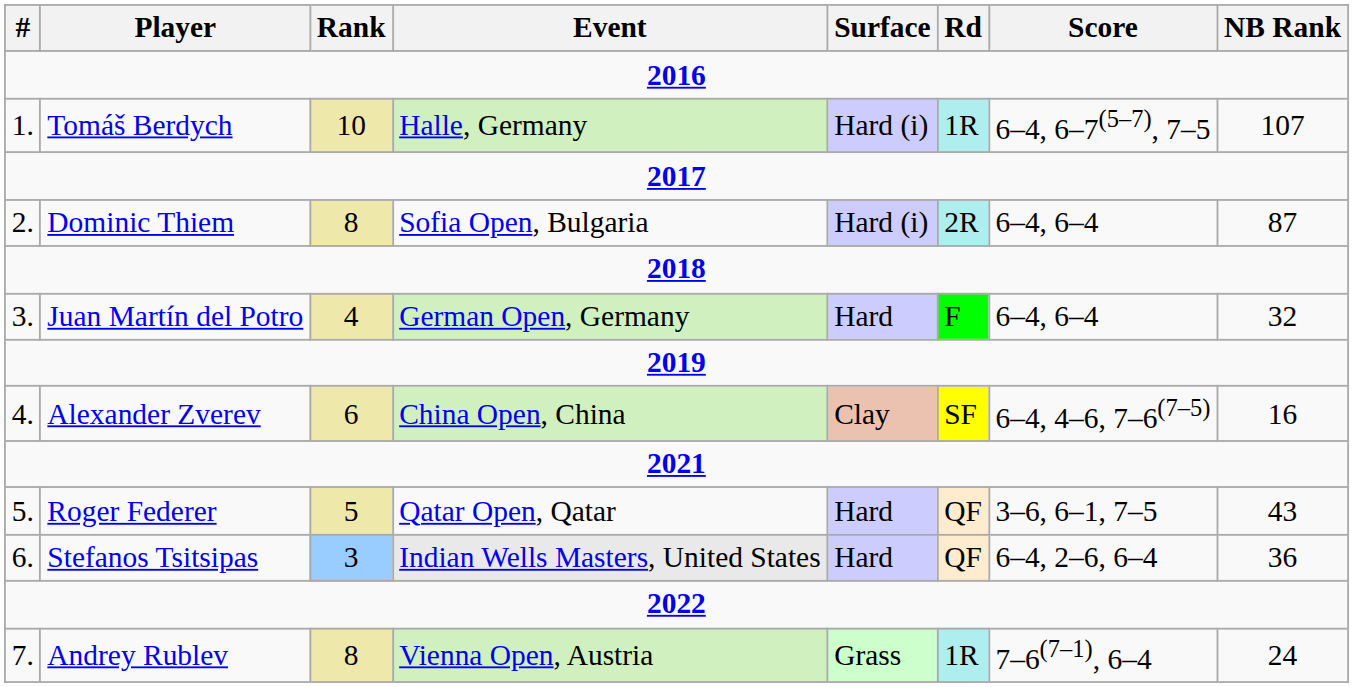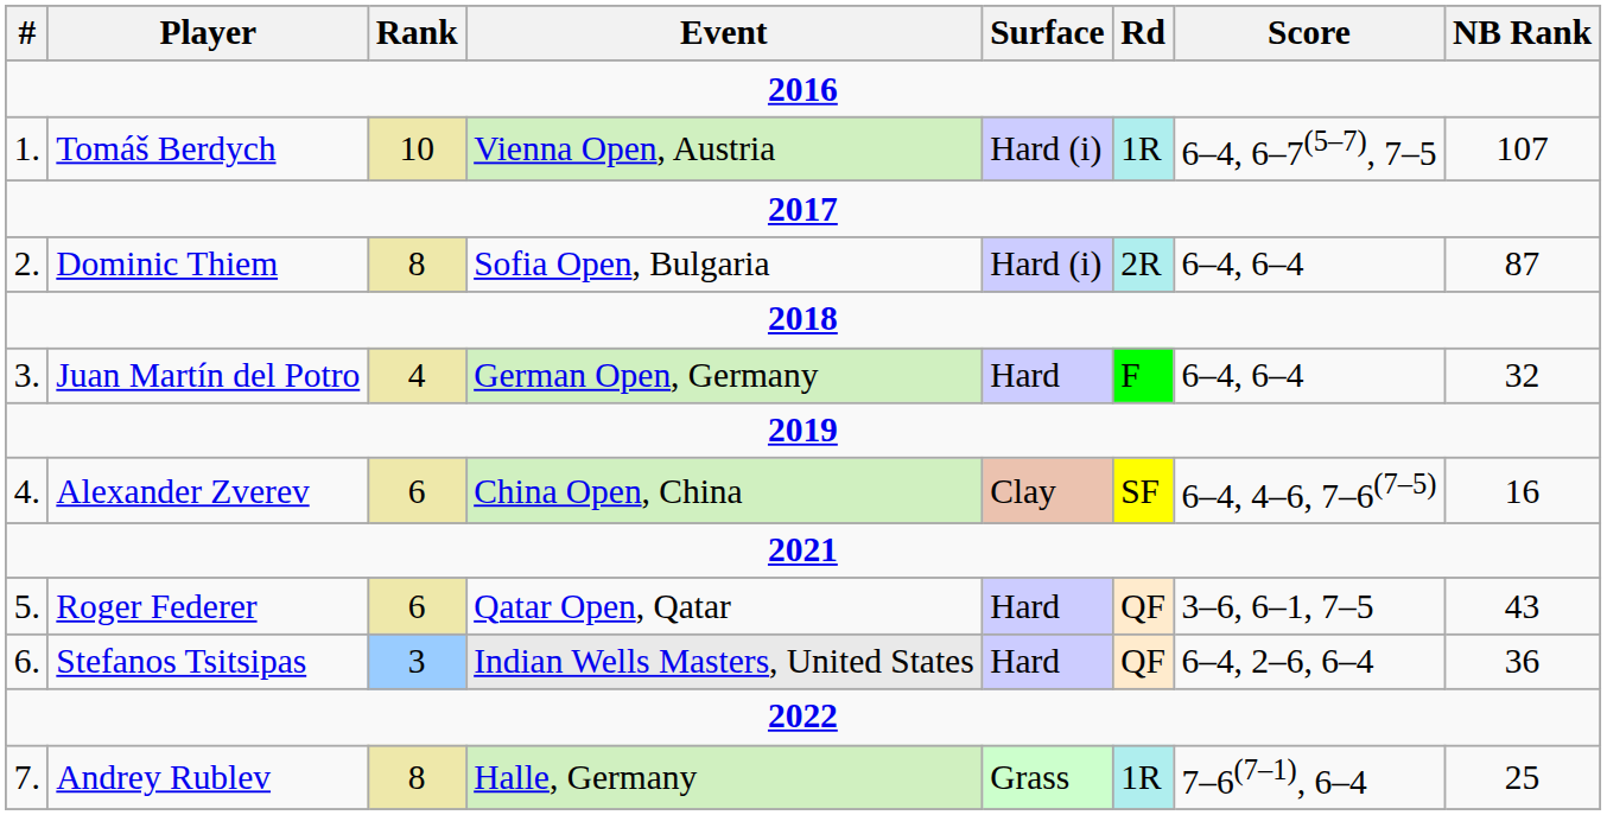Tomáš Berdych | Event: Halle, Germany -> Vienna Open, Austria
Roger Federer | Rank: 5 -> 6
Andrey Rublev | Event: Vienna Open, Austria -> Halle, Germany
Andrey Rublev | NB Rank: 24 -> 25
